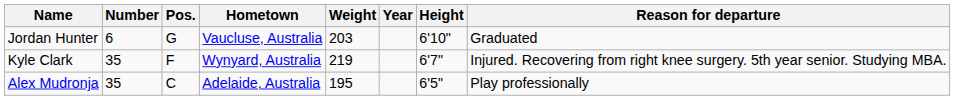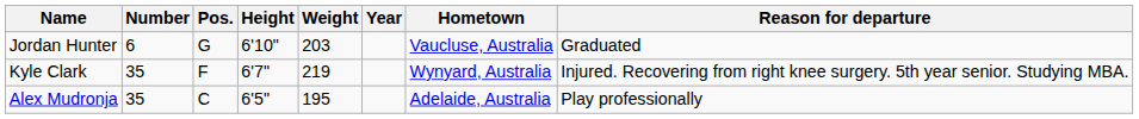columns swapped: Height <-> Hometown
